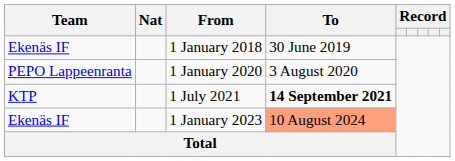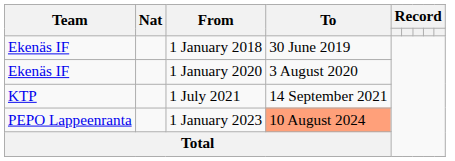1 January 2020 | Team: PEPO Lappeenranta -> Ekenäs IF
1 July 2021 | To: bold -> normal
1 January 2023 | Team: Ekenäs IF -> PEPO Lappeenranta
